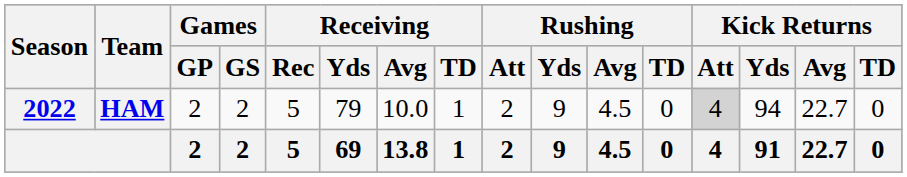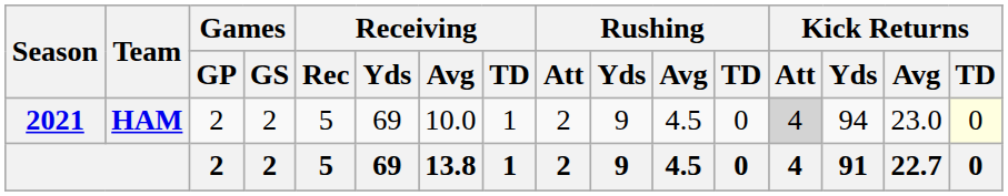HAM | Season: 2022 -> 2021
HAM | Receiving / Yds: 79 -> 69
HAM | Kick Returns / Avg: 22.7 -> 23.0
HAM | Kick Returns / TD: no background -> lightyellow background
